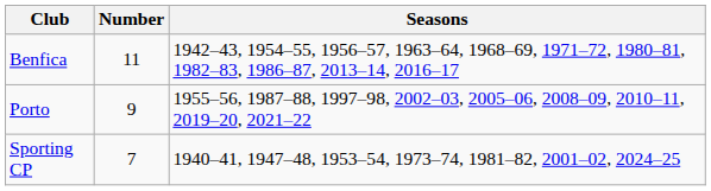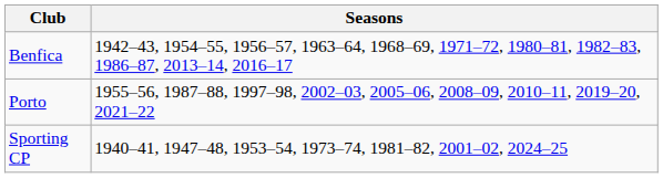- column: Number | 11 | 9 | 7
